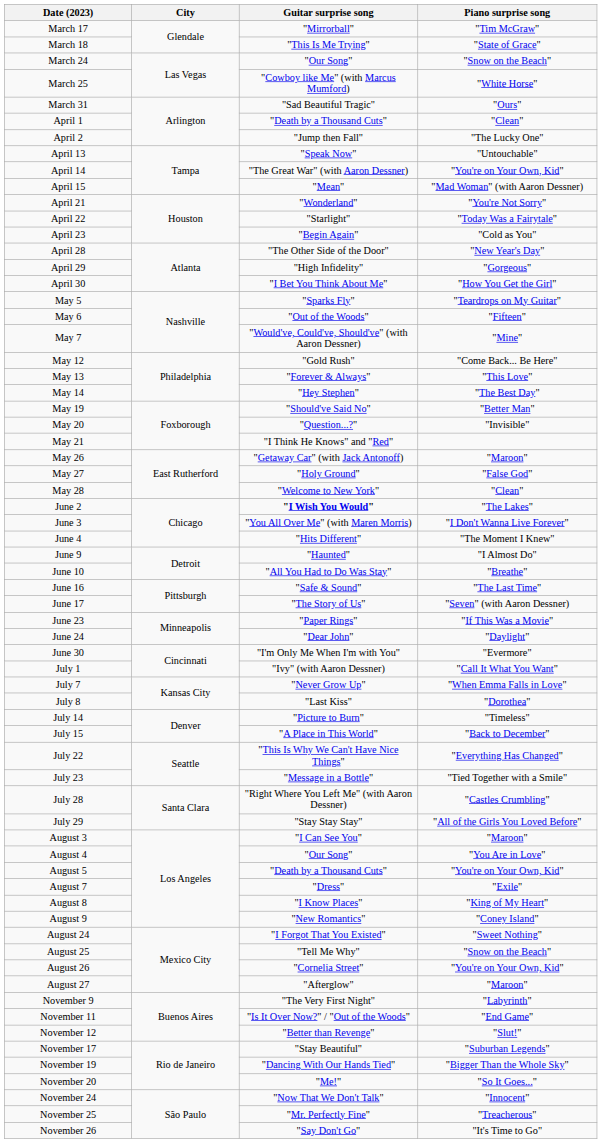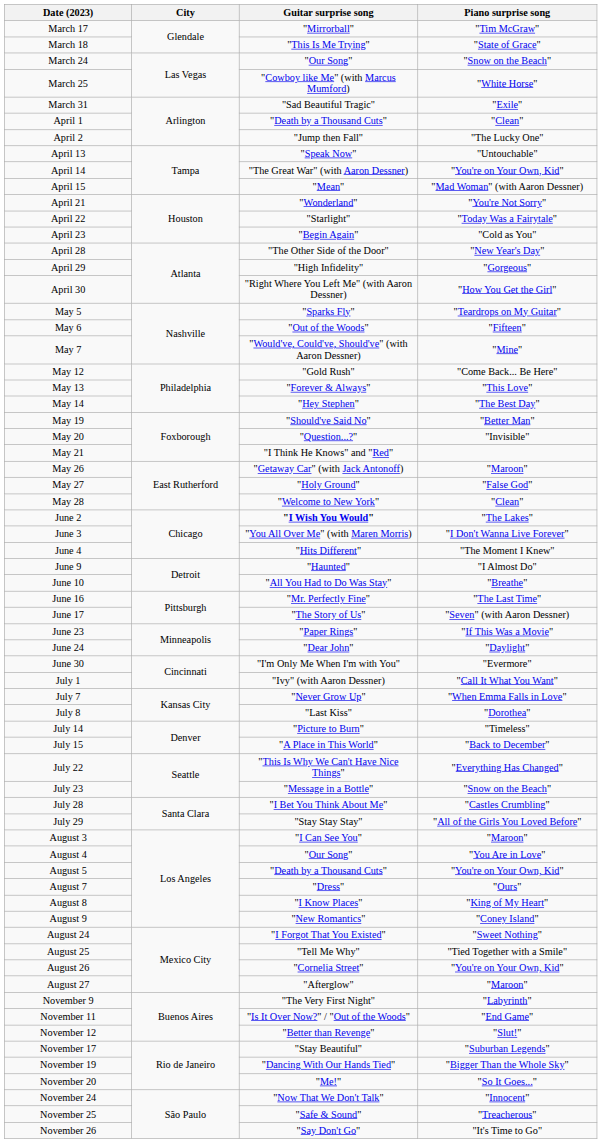March 31 | Piano surprise song: "Ours" -> "Exile"
April 30 | Guitar surprise song: "I Bet You Think About Me" -> "Right Where You Left Me" (with Aaron Dessner)
June 16 | Guitar surprise song: "Safe & Sound" -> "Mr. Perfectly Fine"
July 23 | Piano surprise song: "Tied Together with a Smile" -> "Snow on the Beach"
July 28 | Guitar surprise song: "Right Where You Left Me" (with Aaron Dessner) -> "I Bet You Think About Me"
August 7 | Piano surprise song: "Exile" -> "Ours"
August 25 | Piano surprise song: "Snow on the Beach" -> "Tied Together with a Smile"
November 25 | Guitar surprise song: "Mr. Perfectly Fine" -> "Safe & Sound"
